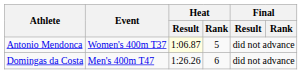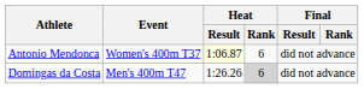Antonio Mendonca | Heat / Rank: 5 -> 6
Domingas da Costa | Heat / Rank: no background -> lightgrey background
